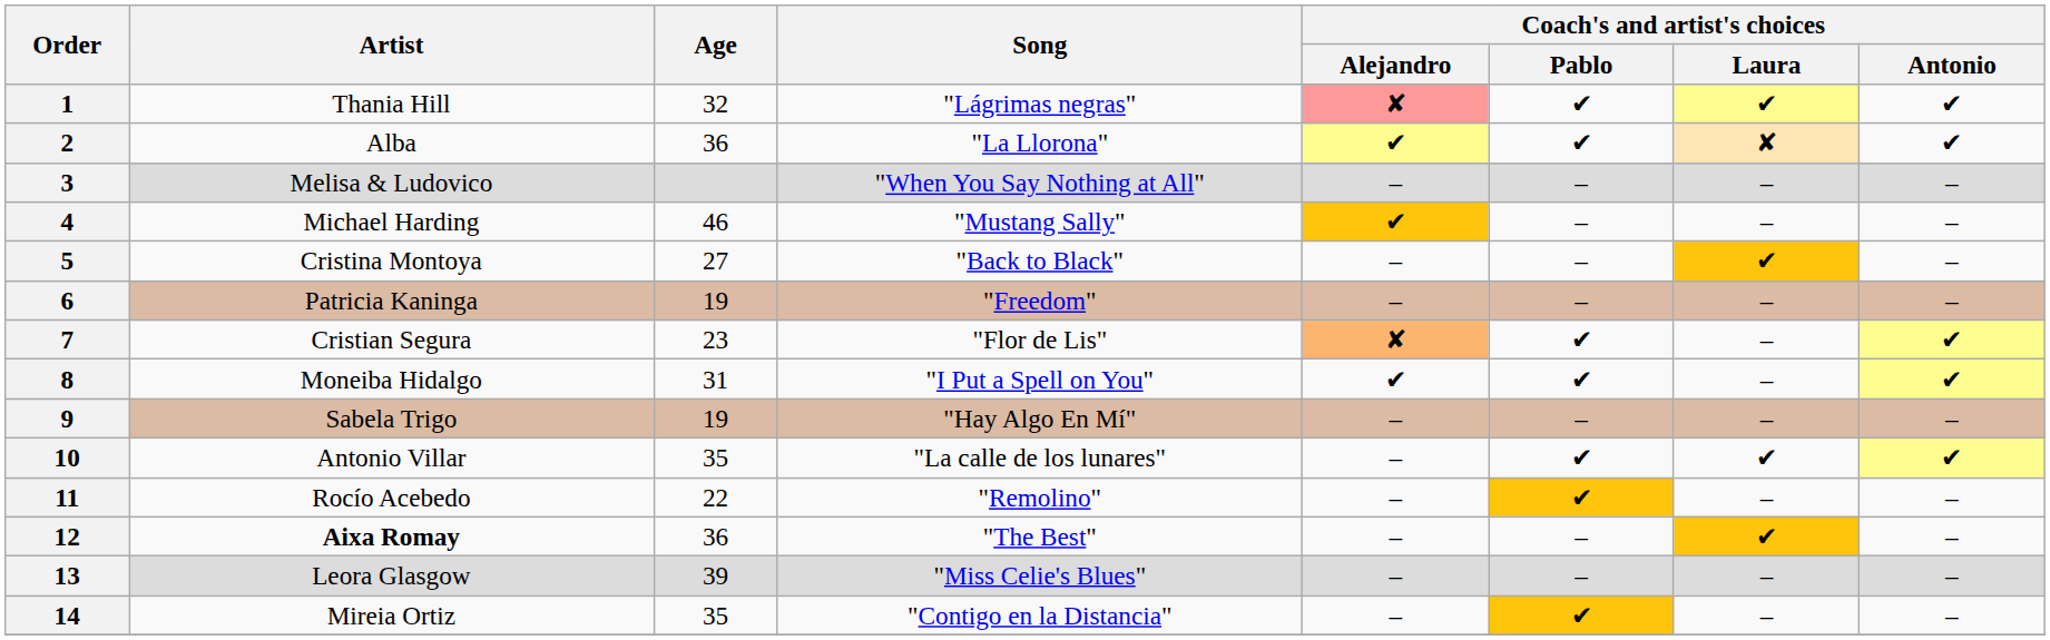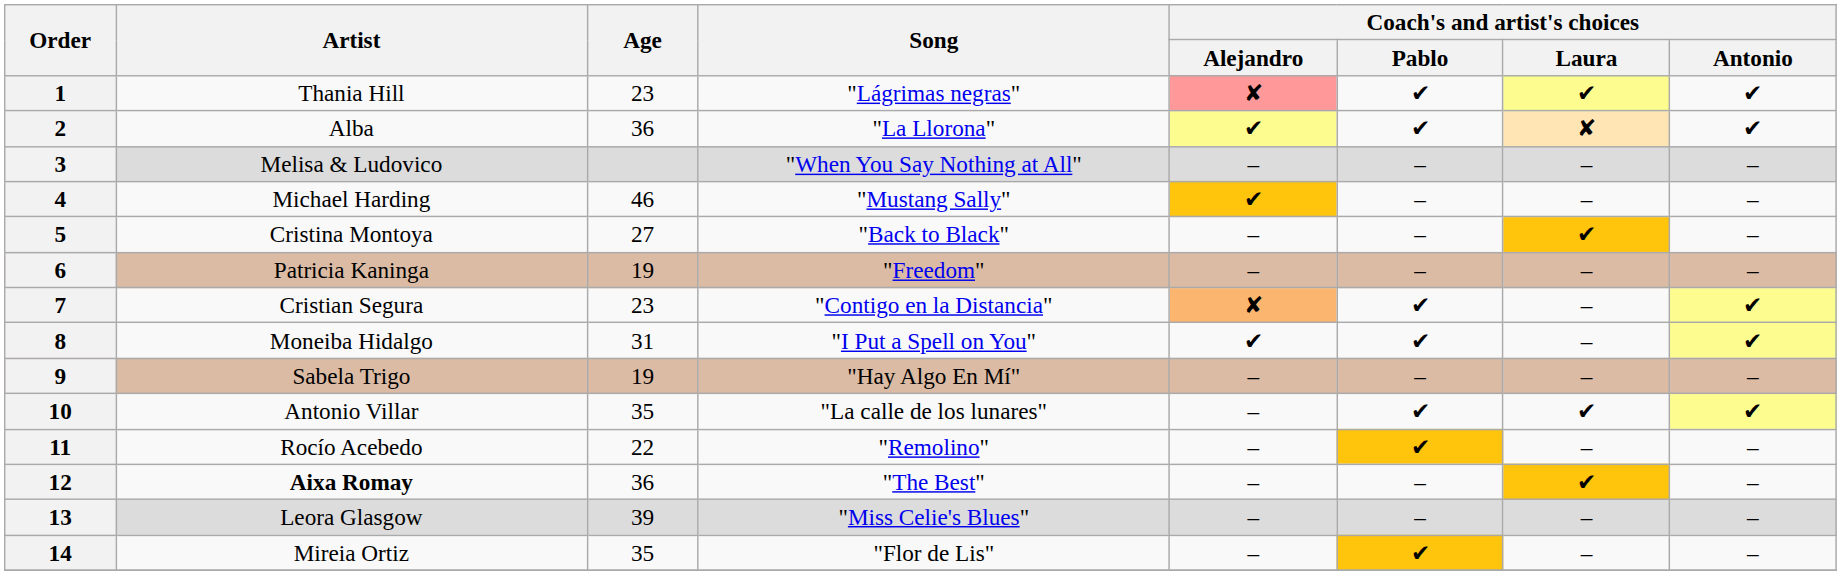1 | Age: 32 -> 23
7 | Song: "Flor de Lis" -> "Contigo en la Distancia"
14 | Song: "Contigo en la Distancia" -> "Flor de Lis"
